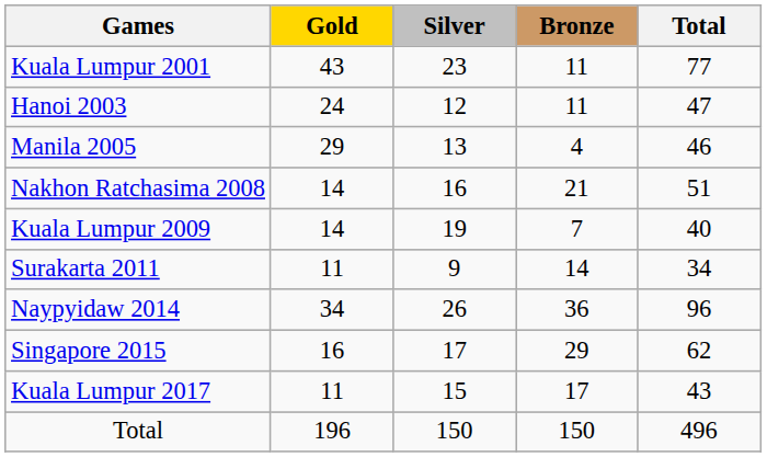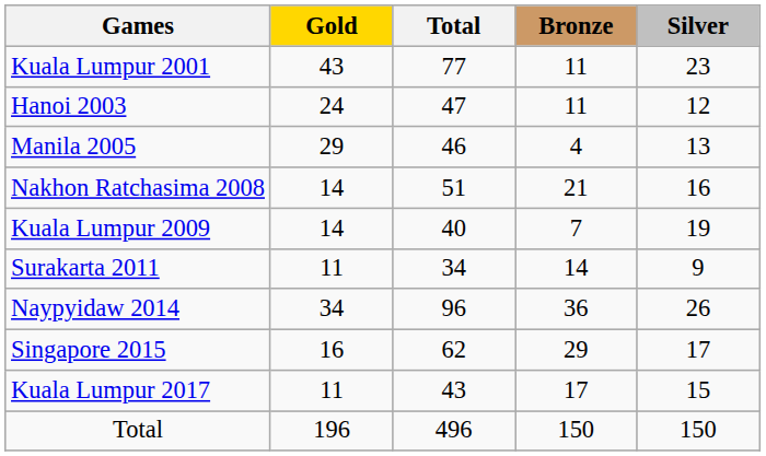columns swapped: Silver <-> Total
